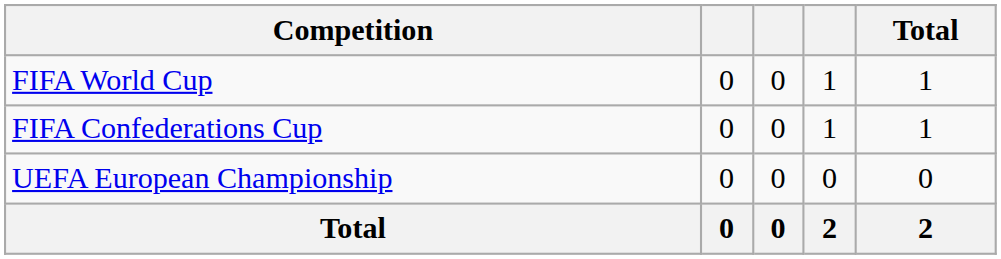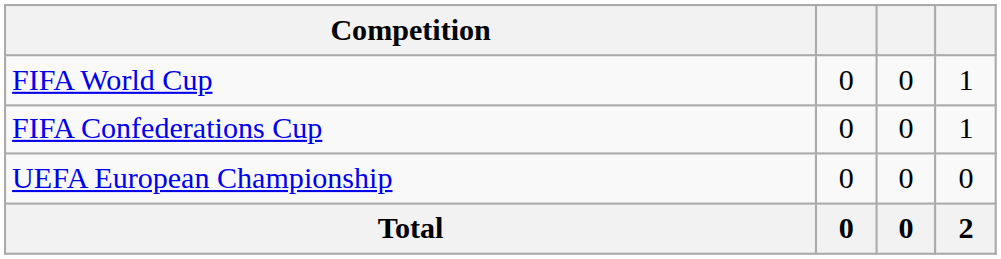- column: Total | 1 | 1 | 0 | 2
